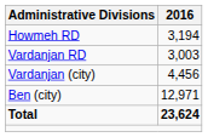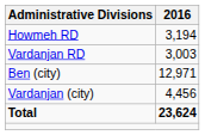rows swapped: Ben (city) <-> Vardanjan (city)
